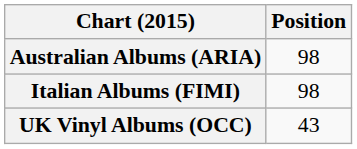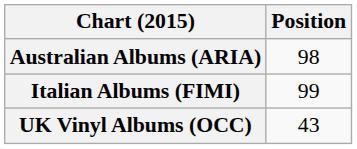Italian Albums (FIMI) | Position: 98 -> 99
